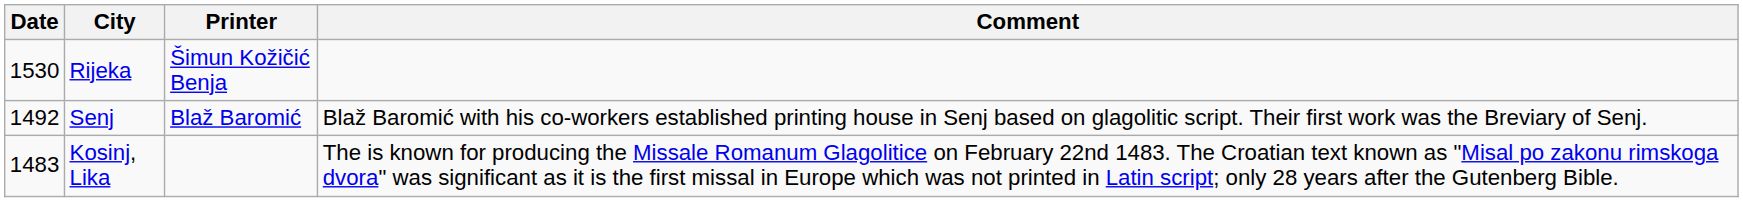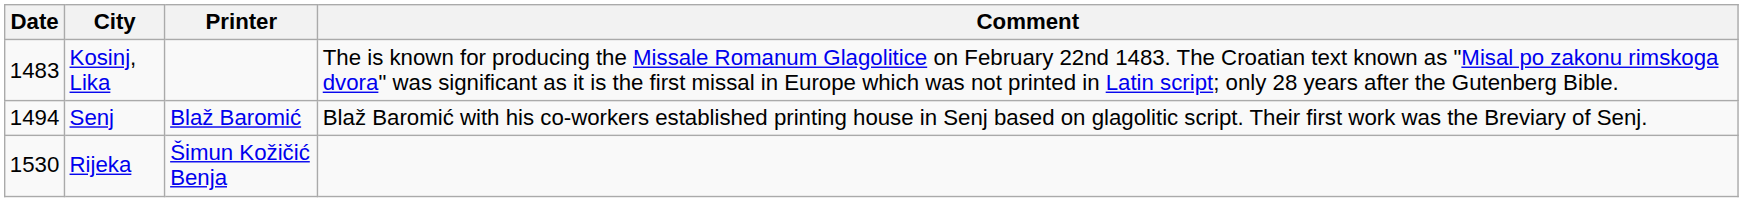rows swapped: Kosinj, Lika <-> Rijeka
Senj | Date: 1492 -> 1494
